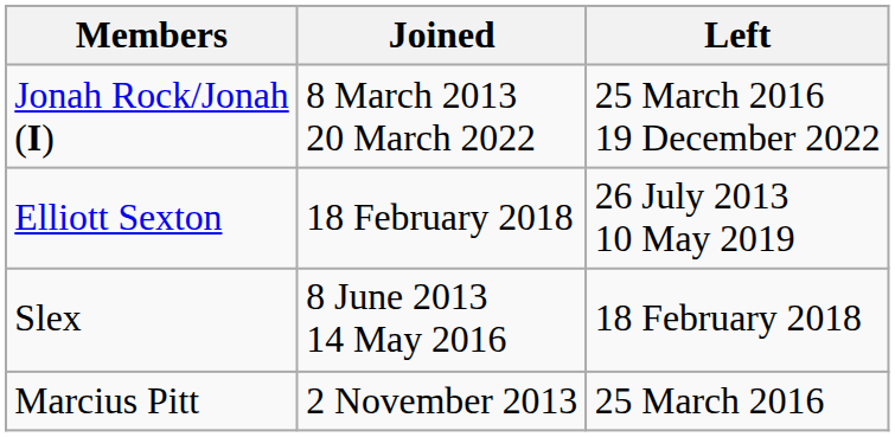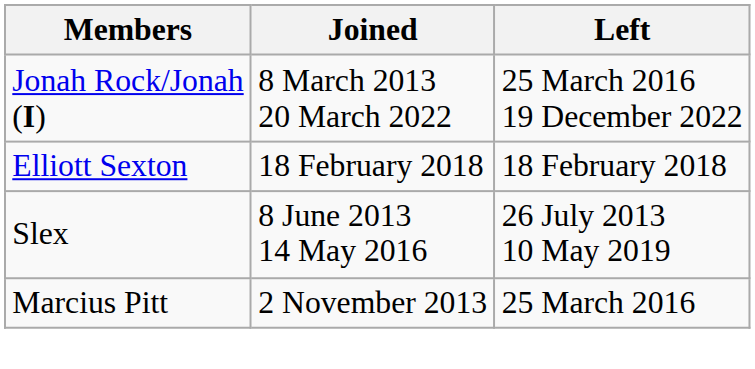Elliott Sexton | Left: 26 July 2013 10 May 2019 -> 18 February 2018
Slex | Left: 18 February 2018 -> 26 July 2013 10 May 2019
